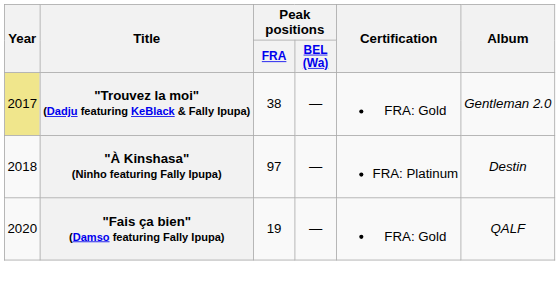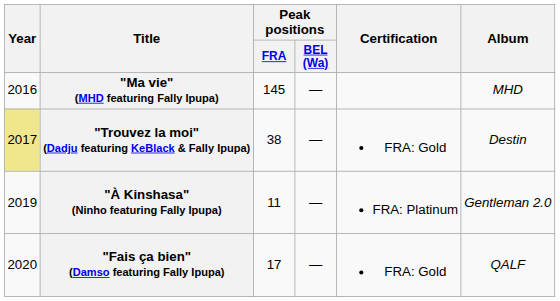+ row: 2016 | "Ma vie" (MHD featuring Fally Ipupa) | 145 | — | MHD
"Trouvez la moi" (Dadju featuring KeBlack & Fally Ipupa) | Album: Gentleman 2.0 -> Destin
"À Kinshasa" (Ninho featuring Fally Ipupa) | Year: 2018 -> 2019
"À Kinshasa" (Ninho featuring Fally Ipupa) | Peak positions / FRA: 97 -> 11
"À Kinshasa" (Ninho featuring Fally Ipupa) | Album: Destin -> Gentleman 2.0
"Fais ça bien" (Damso featuring Fally Ipupa) | Peak positions / FRA: 19 -> 17
